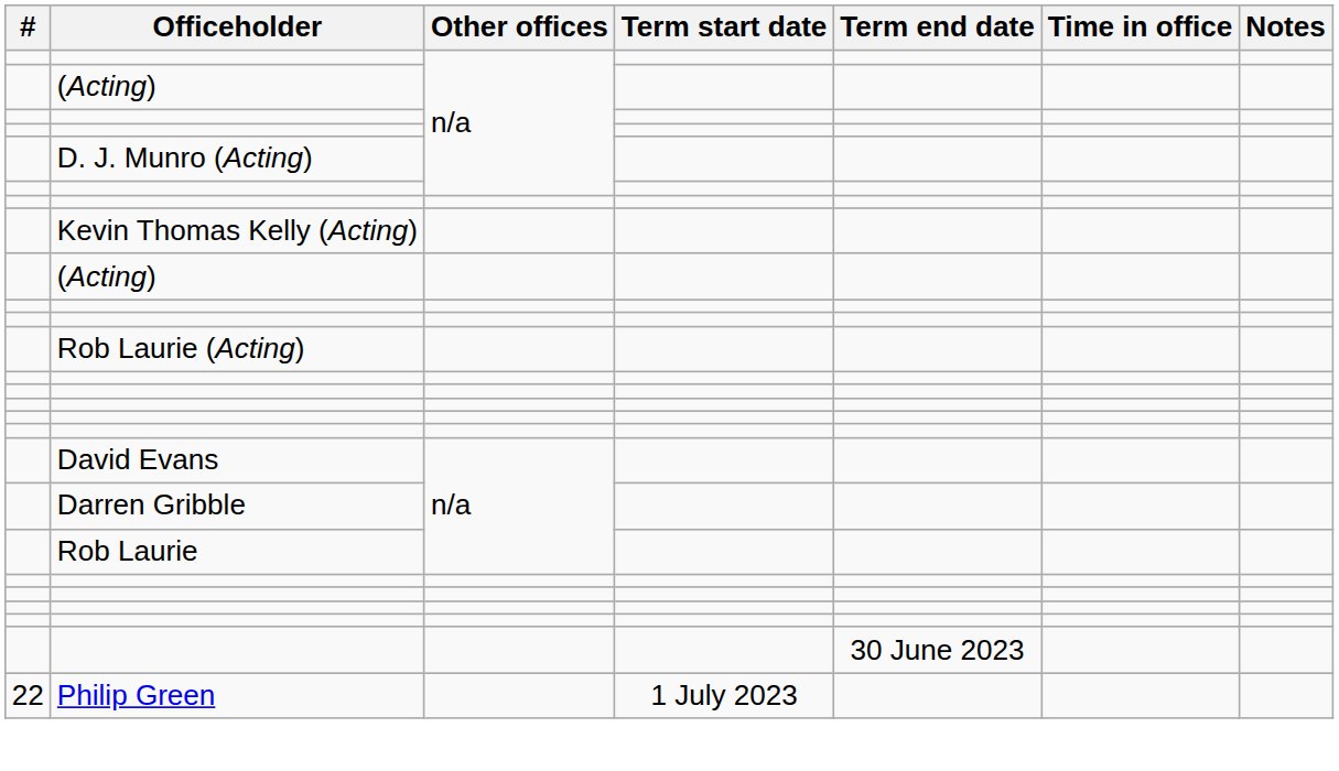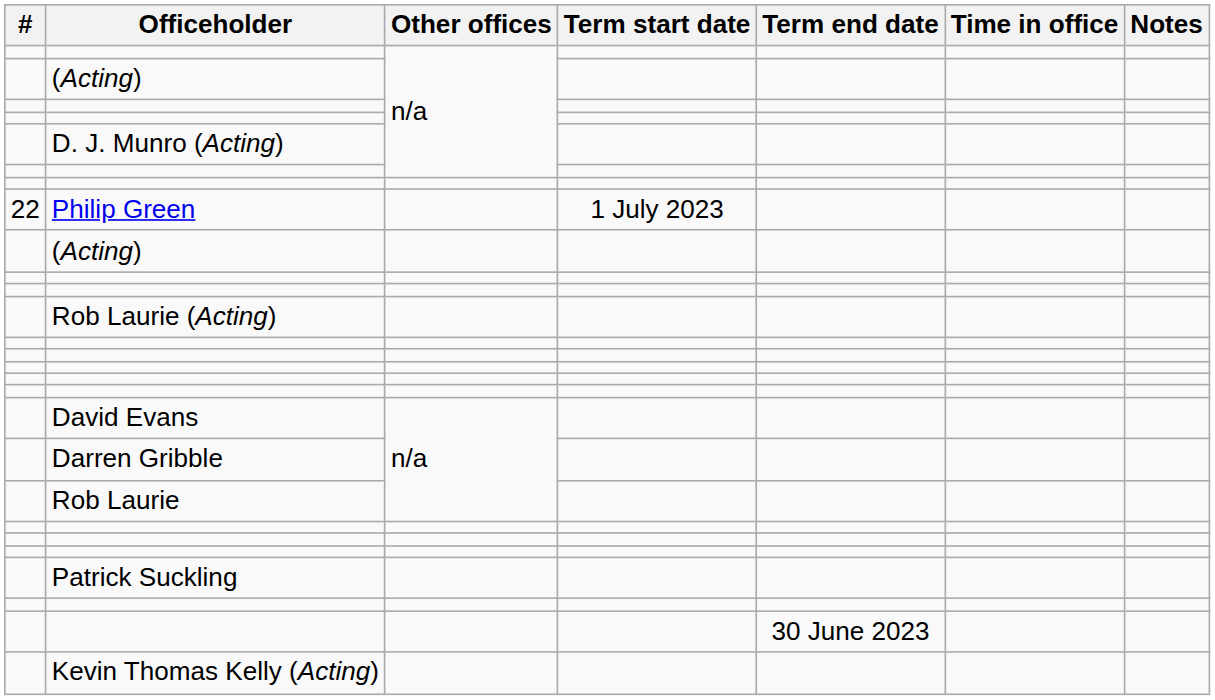rows swapped: Kevin Thomas Kelly (Acting) <-> Philip Green
+ row: Patrick Suckling
